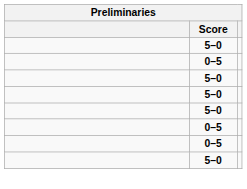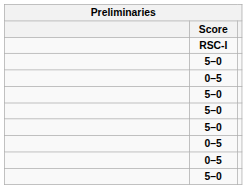+ row: RSC-I
